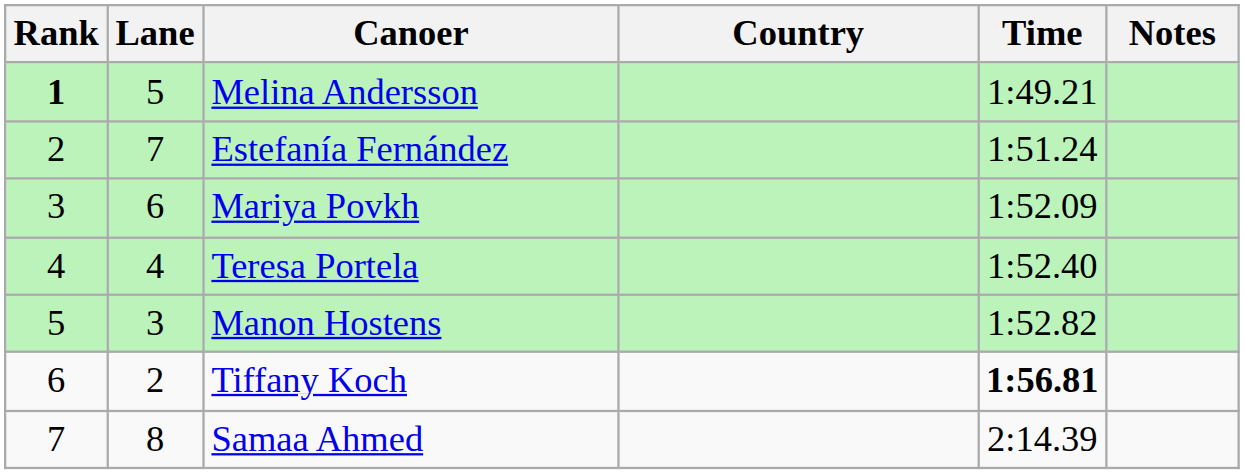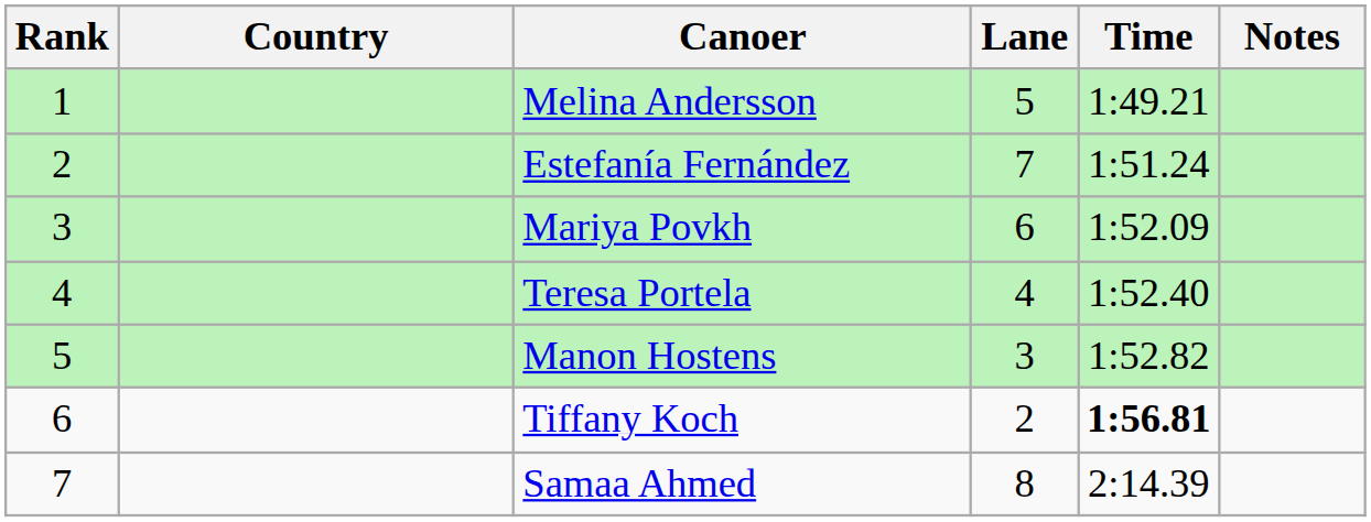columns swapped: Lane <-> Country
Melina Andersson | Rank: bold -> normal
